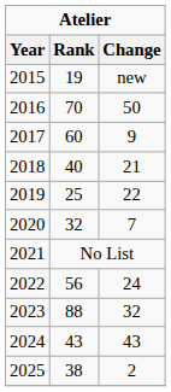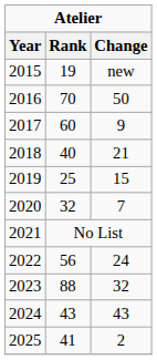2019 | Change: 22 -> 15
2025 | Rank: 38 -> 41
